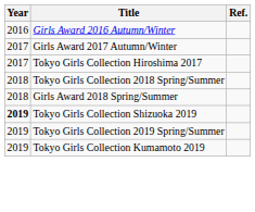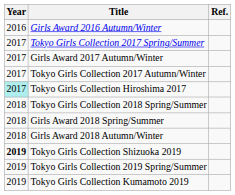+ row: 2017 | Tokyo Girls Collection 2017 Spring/Summer
+ row: 2017 | Tokyo Girls Collection 2017 Autumn/Winter
Tokyo Girls Collection Hiroshima 2017 | Year: no background -> paleturquoise background
+ row: 2018 | Girls Award 2018 Autumn/Winter
